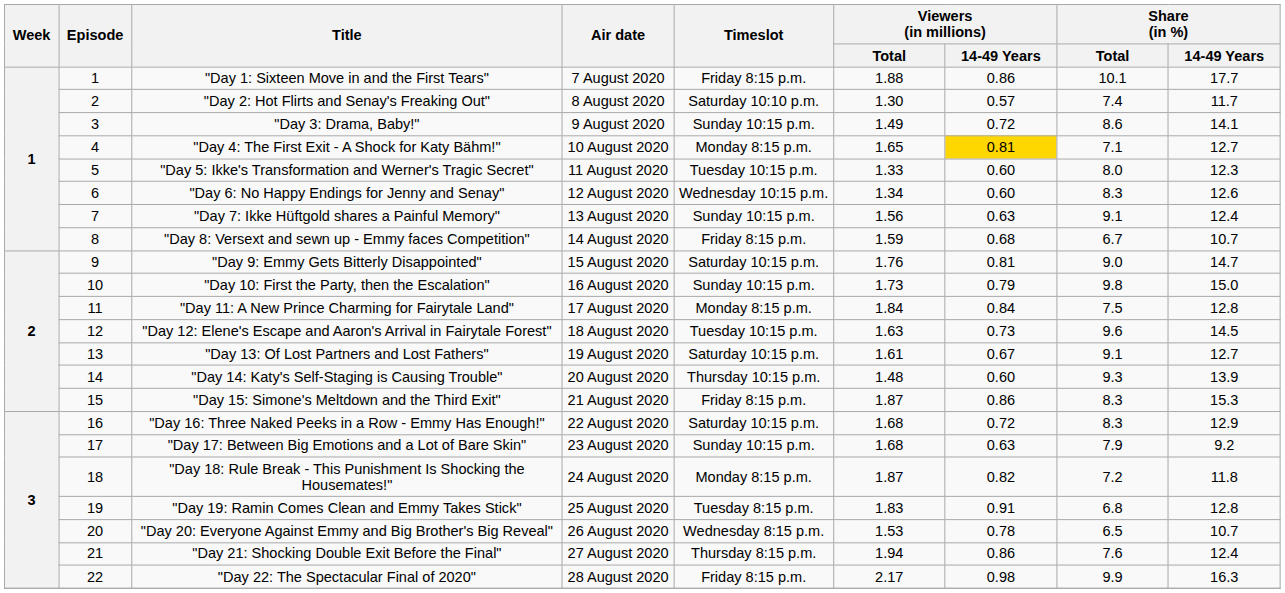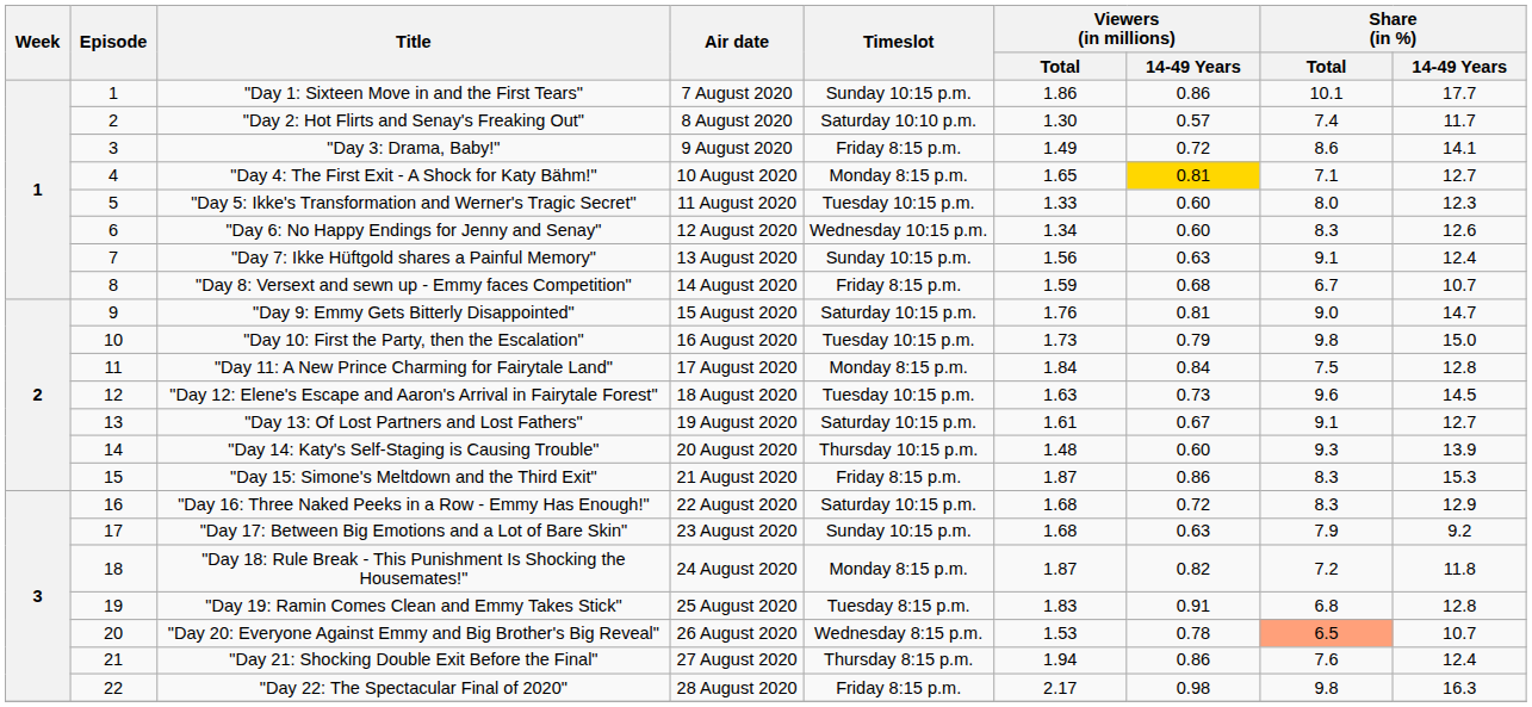"Day 1: Sixteen Move in and the First Tears" | Timeslot: Friday 8:15 p.m. -> Sunday 10:15 p.m.
"Day 1: Sixteen Move in and the First Tears" | Viewers (in millions) / Total: 1.88 -> 1.86
"Day 3: Drama, Baby!" | Timeslot: Sunday 10:15 p.m. -> Friday 8:15 p.m.
"Day 10: First the Party, then the Escalation" | Timeslot: Sunday 10:15 p.m. -> Tuesday 10:15 p.m.
"Day 20: Everyone Against Emmy and Big Brother's Big Reveal" | Share (in %) / Total: no background -> lightsalmon background
"Day 22: The Spectacular Final of 2020" | Share (in %) / Total: 9.9 -> 9.8
